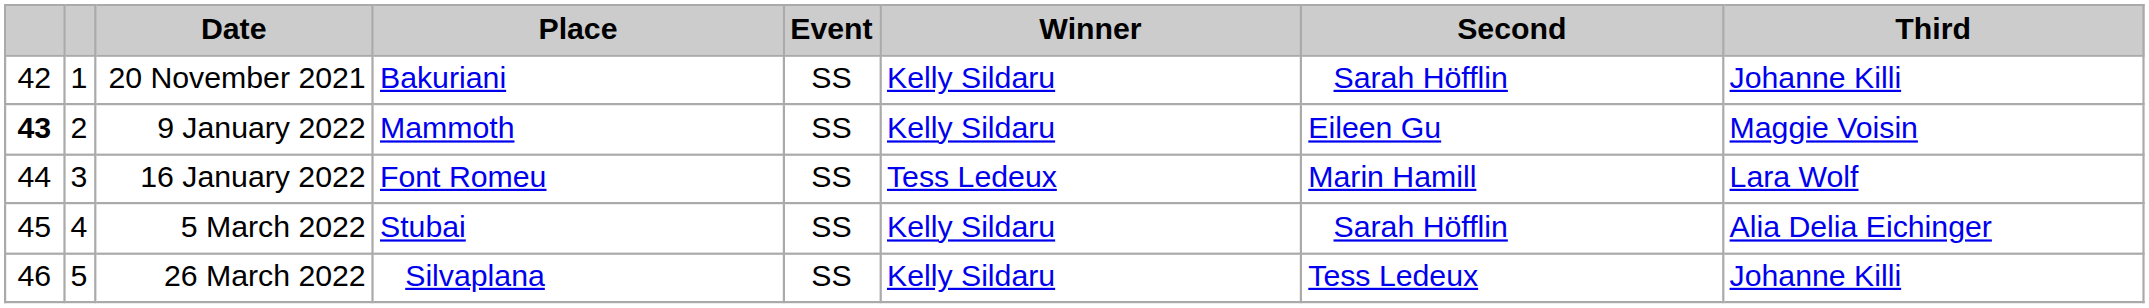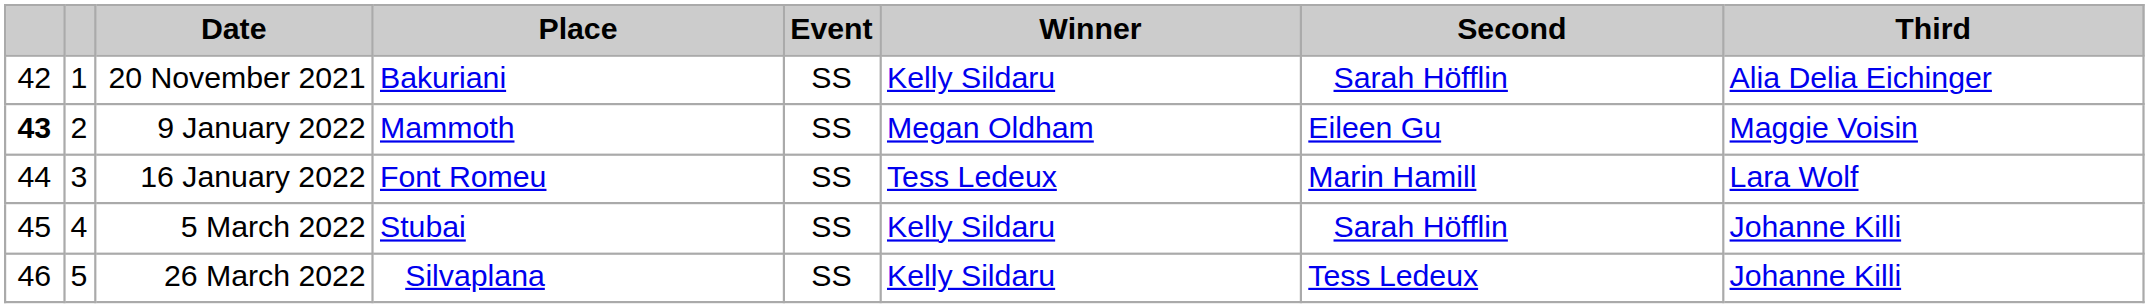20 November 2021 | Third: Johanne Killi -> Alia Delia Eichinger
9 January 2022 | Winner: Kelly Sildaru -> Megan Oldham
5 March 2022 | Third: Alia Delia Eichinger -> Johanne Killi
